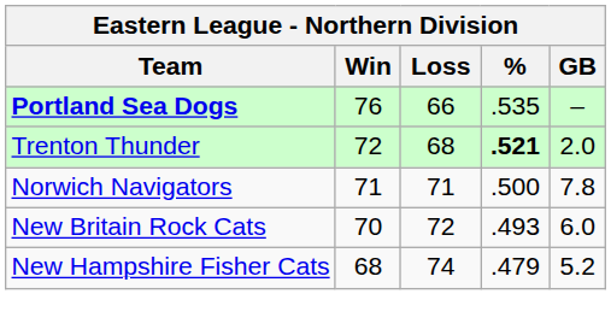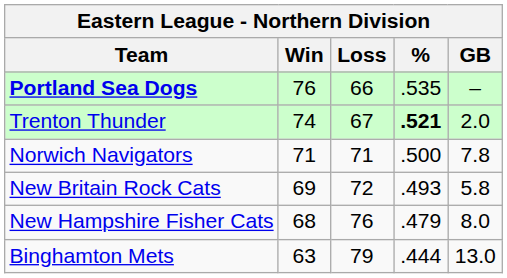Trenton Thunder | Win: 72 -> 74
Trenton Thunder | Loss: 68 -> 67
New Britain Rock Cats | Win: 70 -> 69
New Britain Rock Cats | GB: 6.0 -> 5.8
New Hampshire Fisher Cats | Loss: 74 -> 76
New Hampshire Fisher Cats | GB: 5.2 -> 8.0
+ row: Binghamton Mets | 63 | 79 | .444 | 13.0
